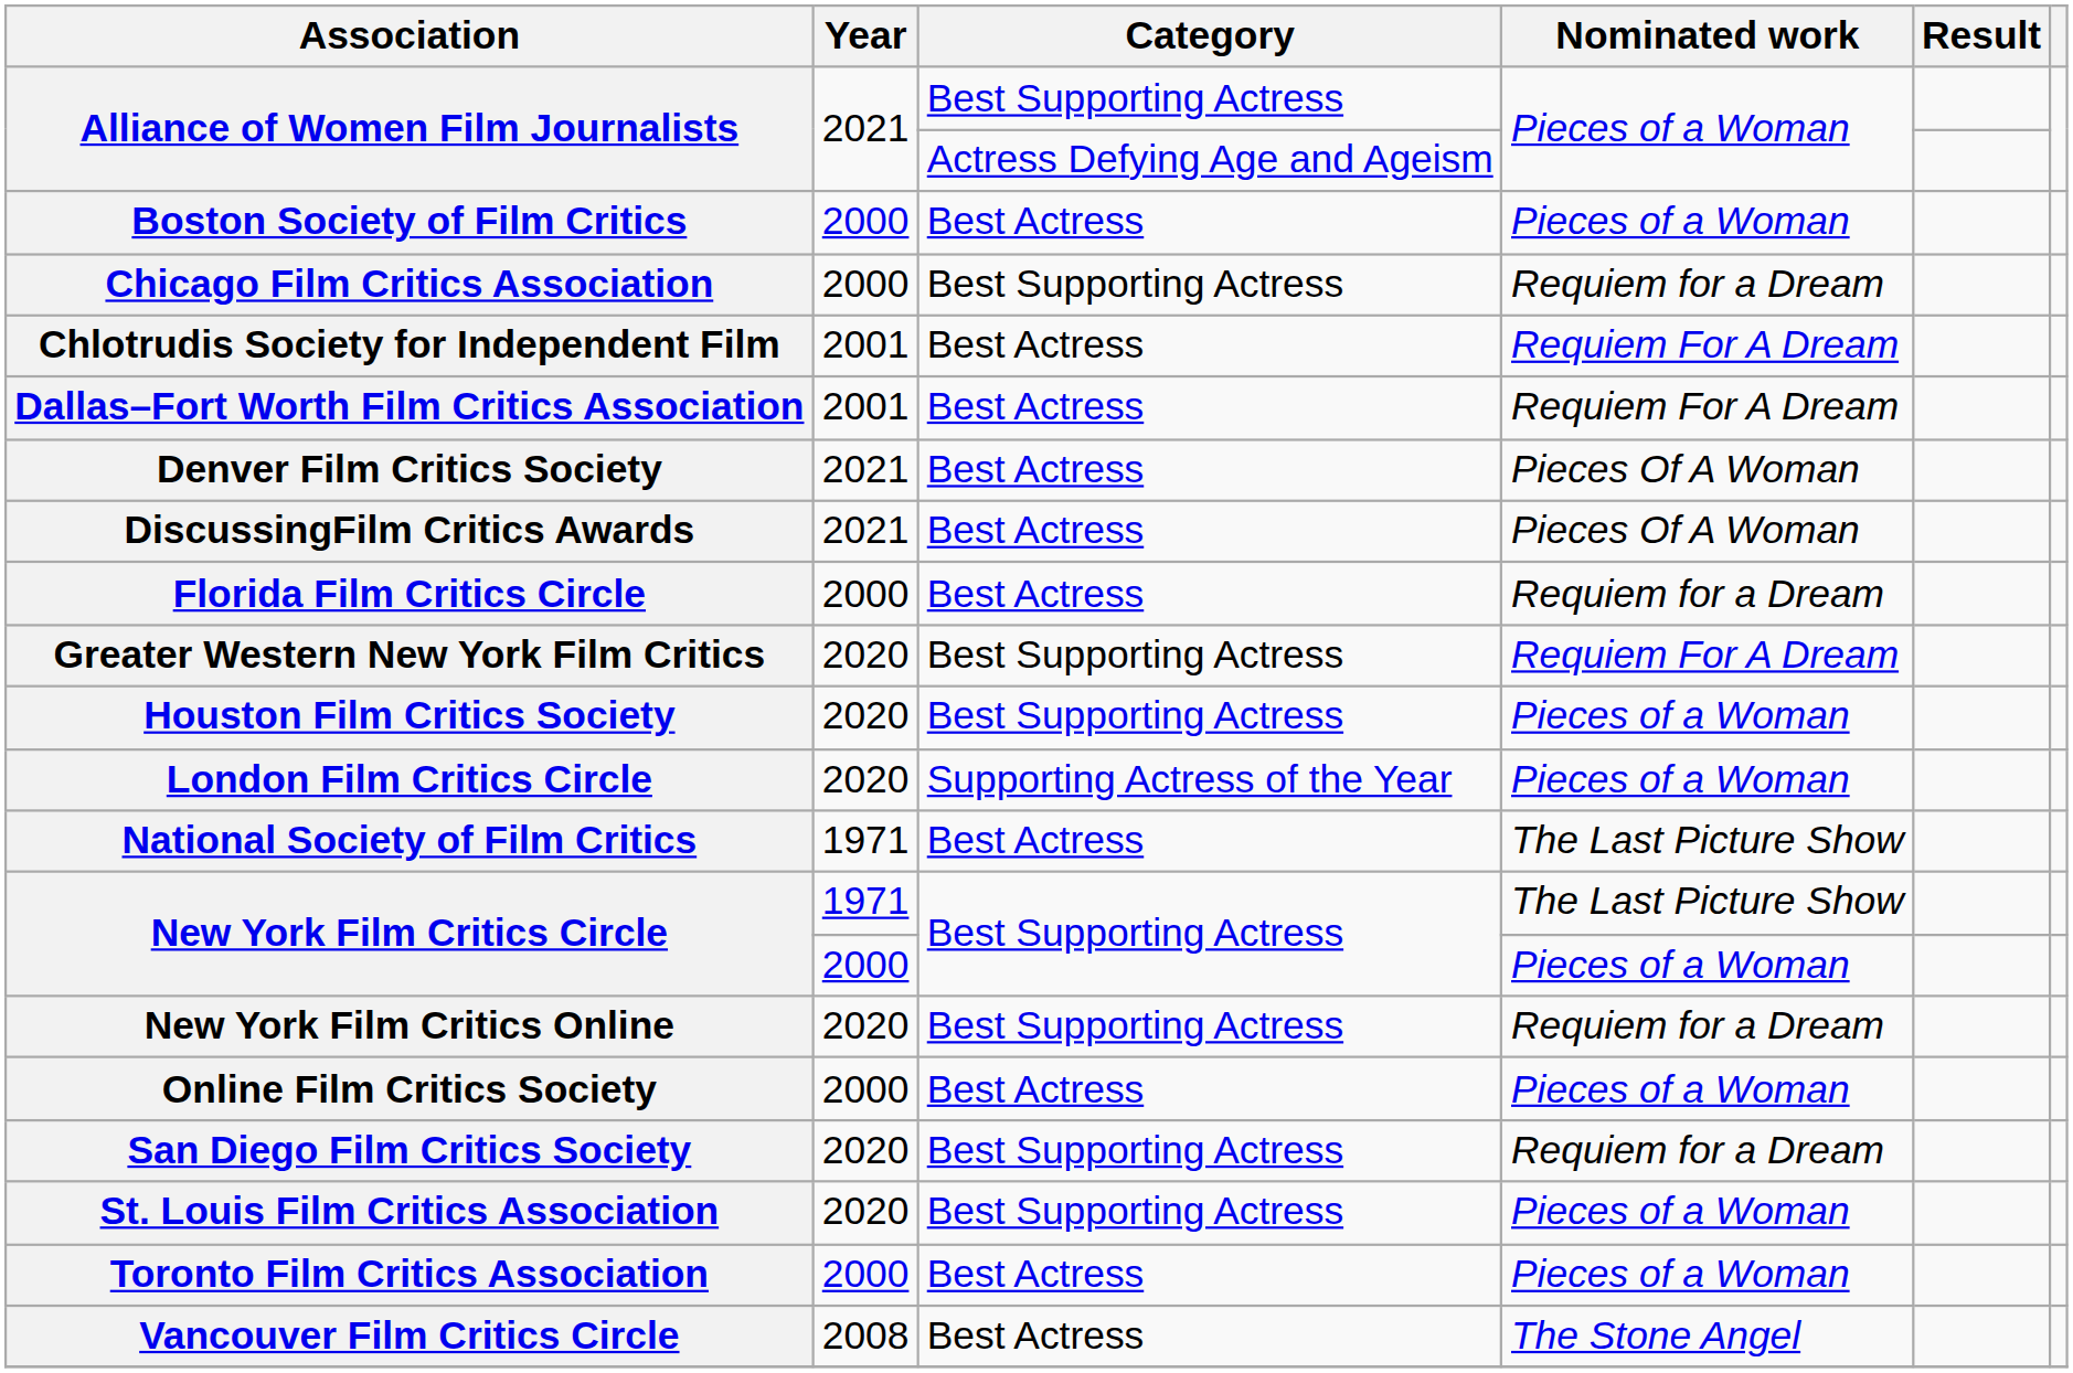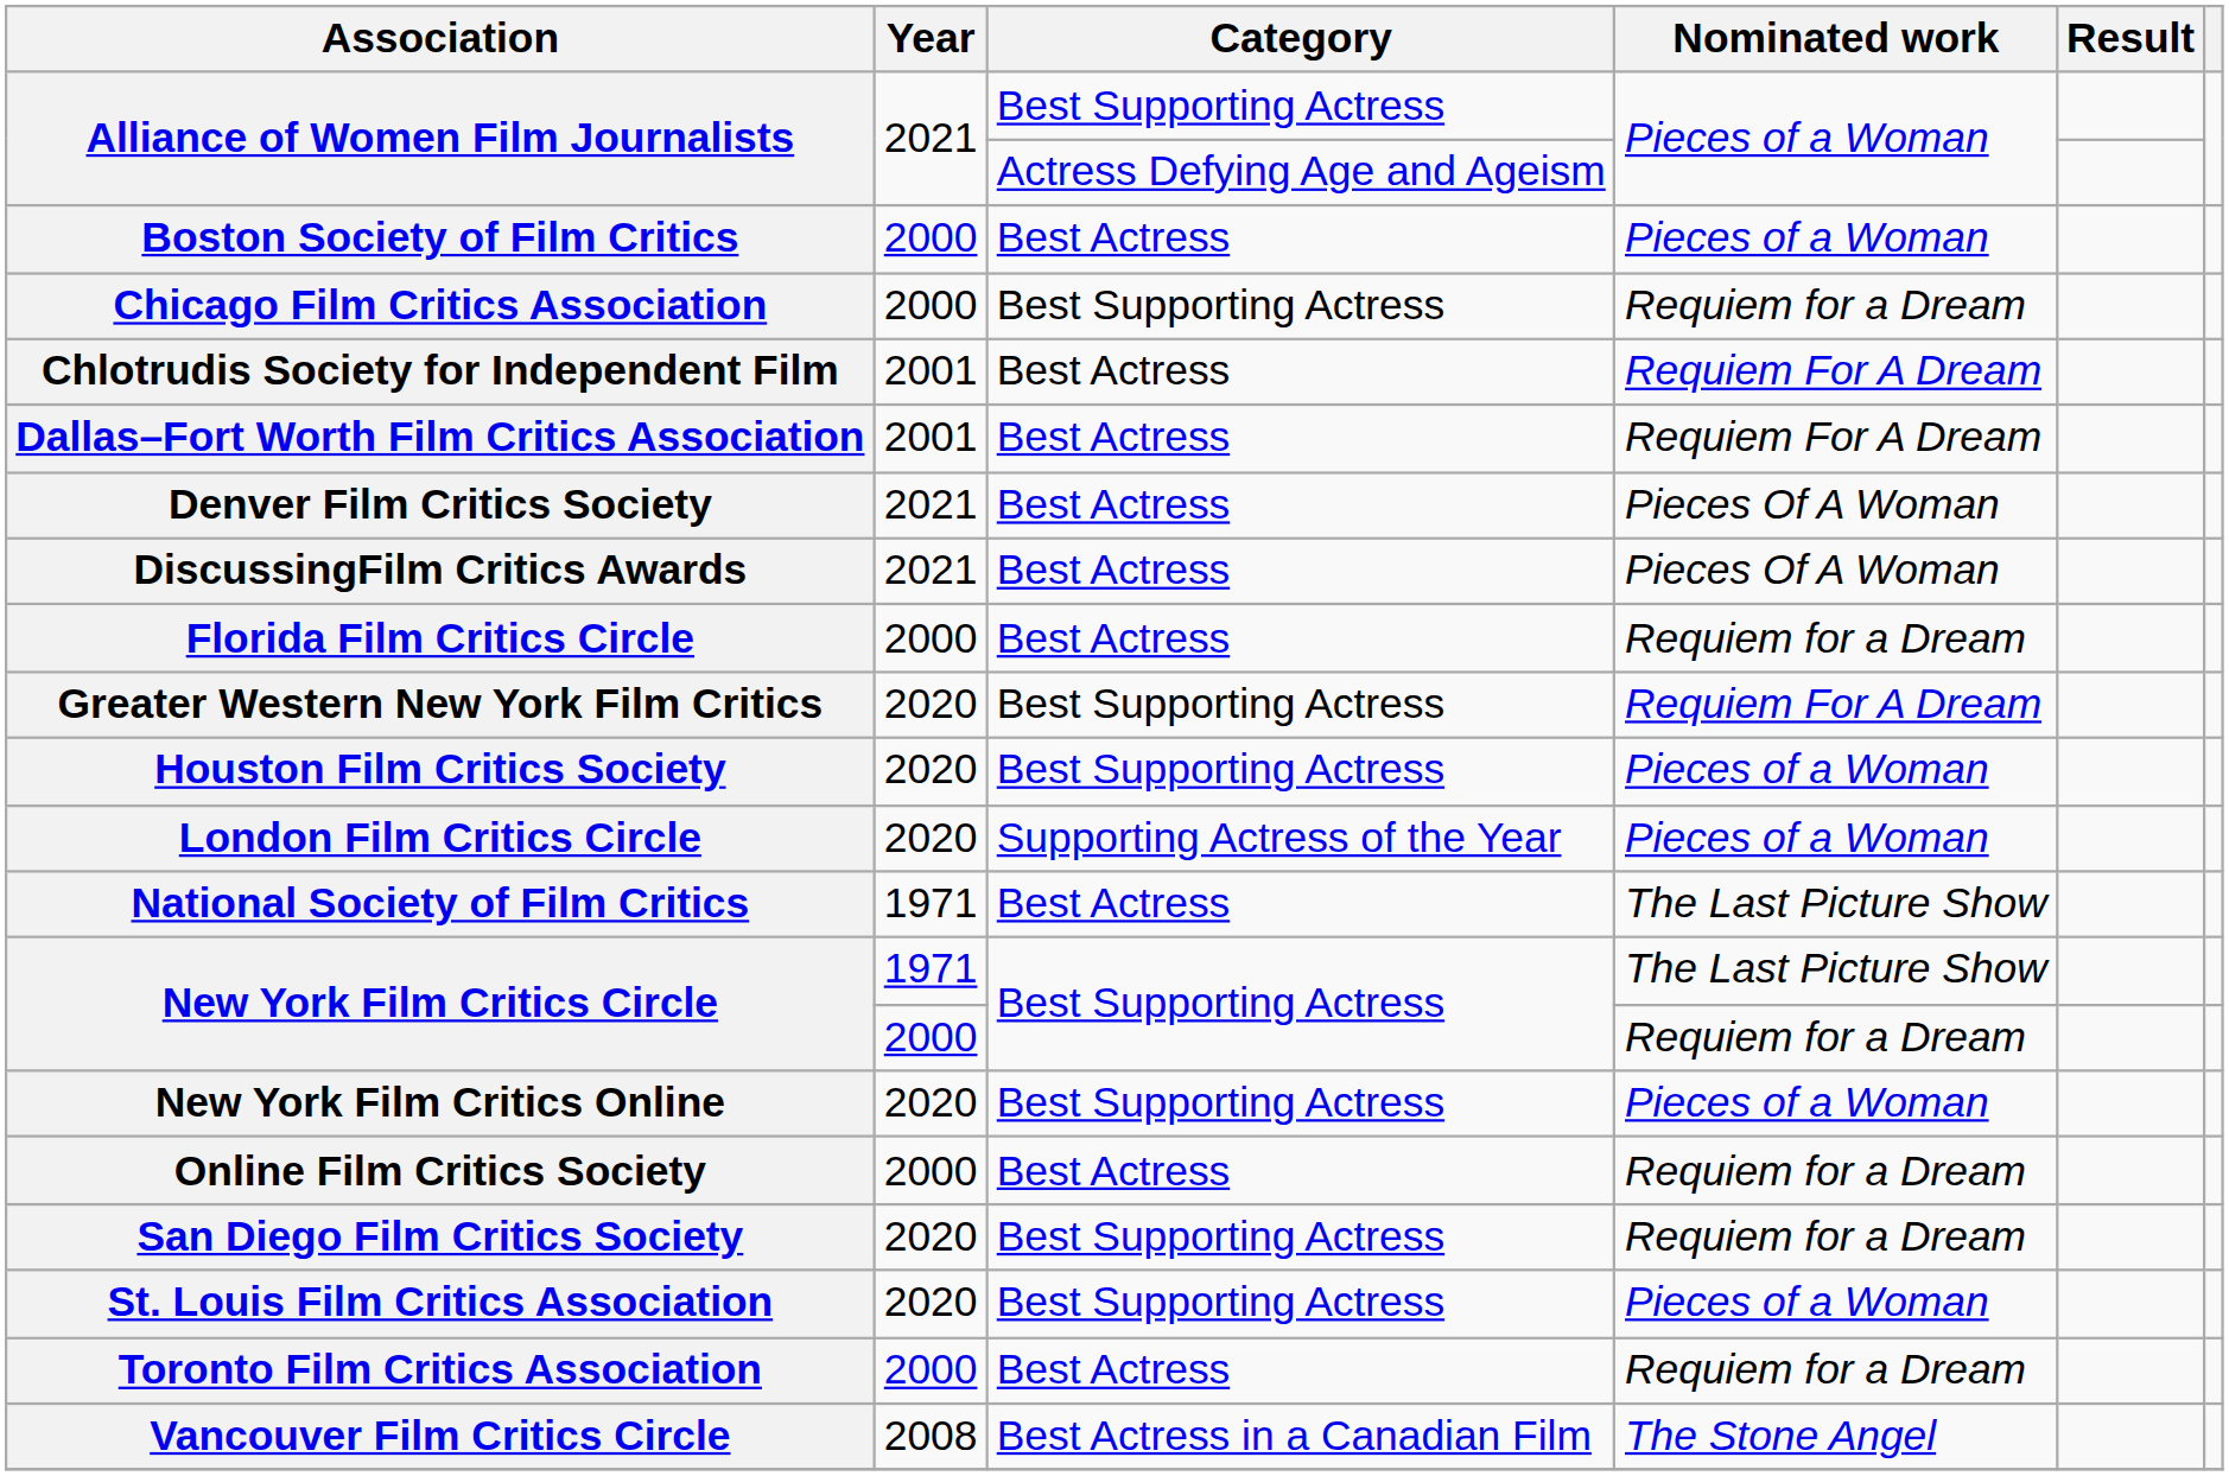New York Film Critics Circle / 2000 | Nominated work: Pieces of a Woman -> Requiem for a Dream
New York Film Critics Online | Nominated work: Requiem for a Dream -> Pieces of a Woman
Online Film Critics Society | Nominated work: Pieces of a Woman -> Requiem for a Dream
Toronto Film Critics Association | Nominated work: Pieces of a Woman -> Requiem for a Dream
Vancouver Film Critics Circle | Category: Best Actress -> Best Actress in a Canadian Film
